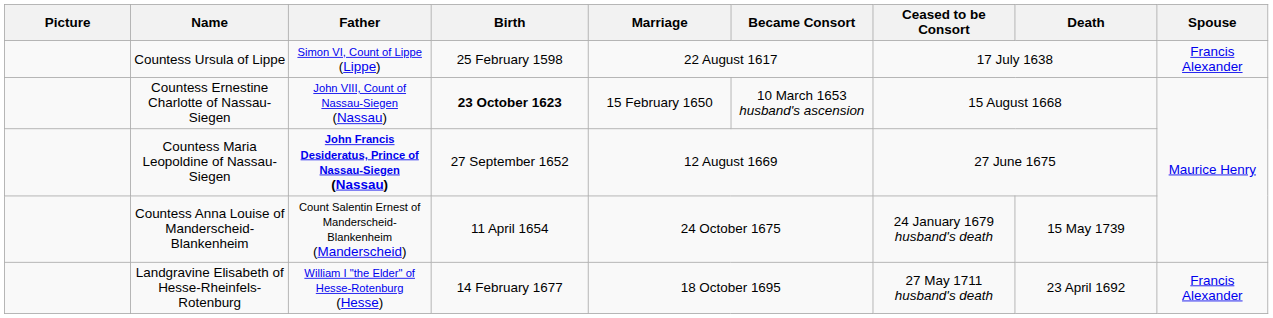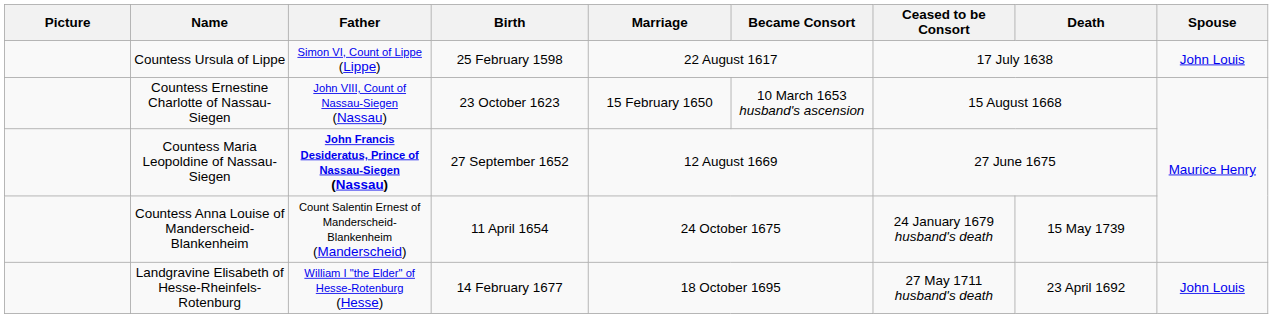Countess Ursula of Lippe | Spouse: Francis Alexander -> John Louis
Countess Ernestine Charlotte of Nassau-Siegen | Birth: bold -> normal
Landgravine Elisabeth of Hesse-Rheinfels-Rotenburg | Spouse: Francis Alexander -> John Louis
